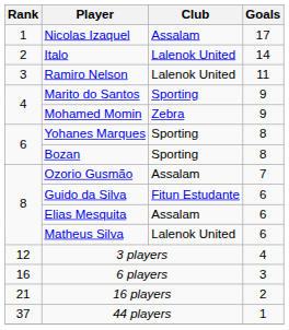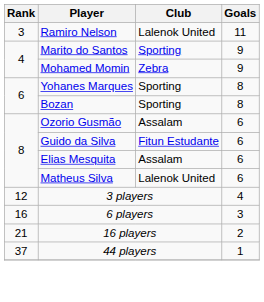- row: 1 | Nicolas Izaquel | Assalam | 17
- row: 2 | Italo | Lalenok United | 14
Ozorio Gusmão | Goals: 7 -> 6
